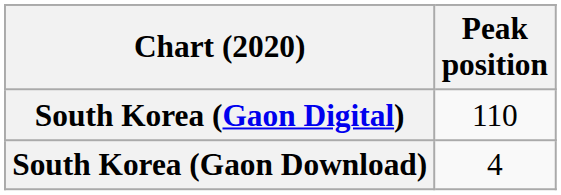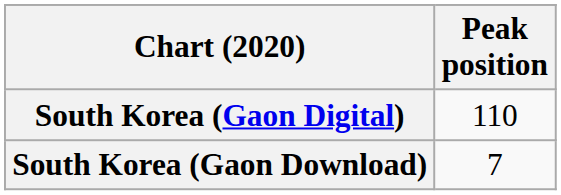South Korea (Gaon Download) | Peak position: 4 -> 7
